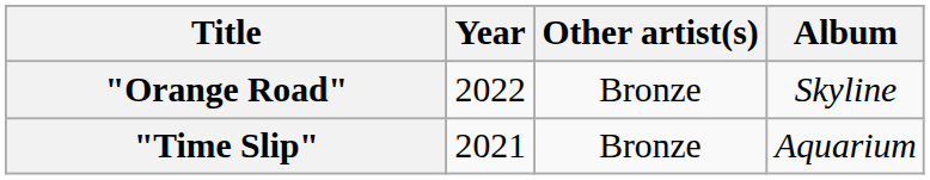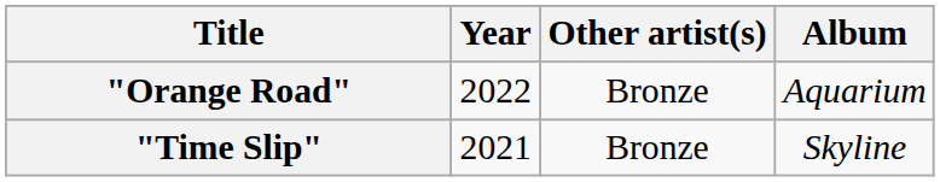"Orange Road" | Album: Skyline -> Aquarium
"Time Slip" | Album: Aquarium -> Skyline
